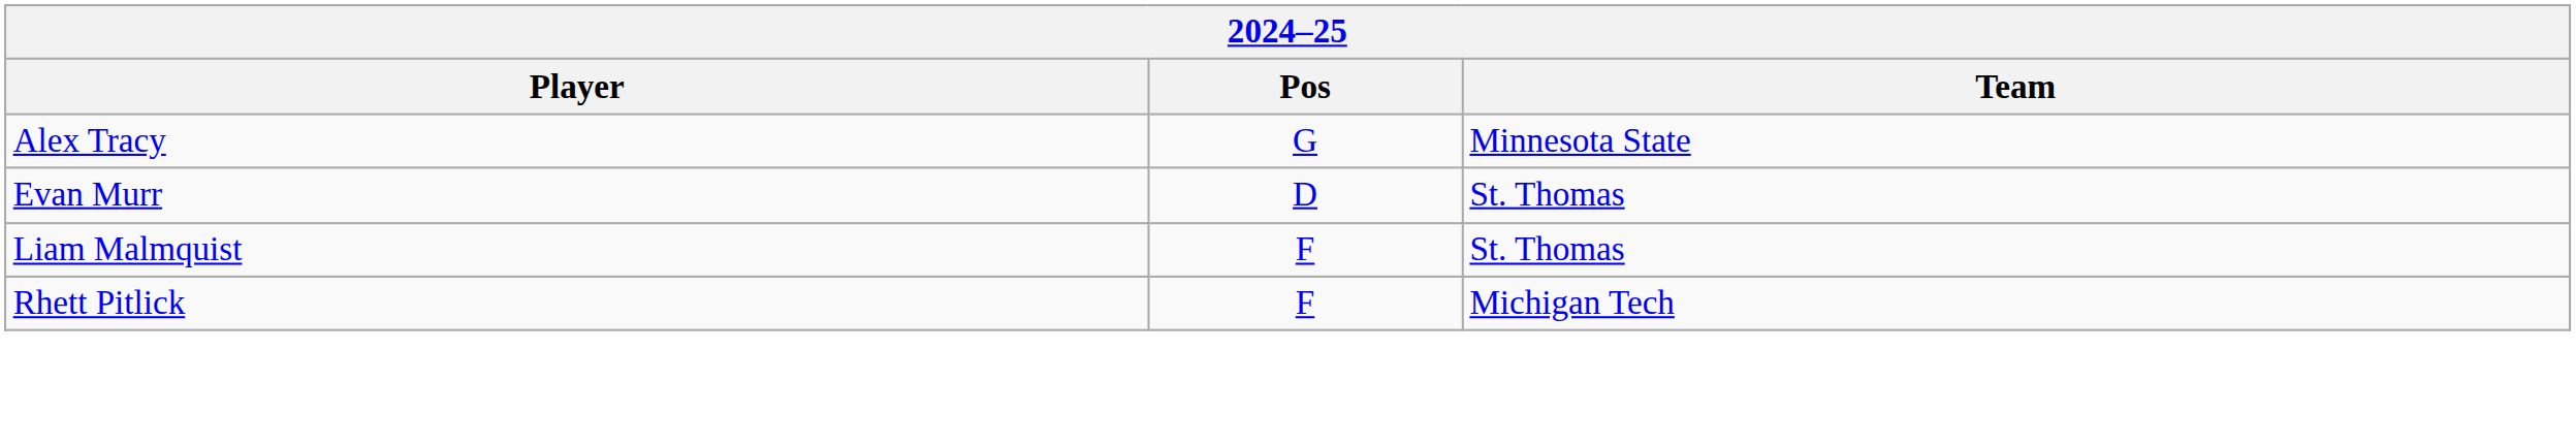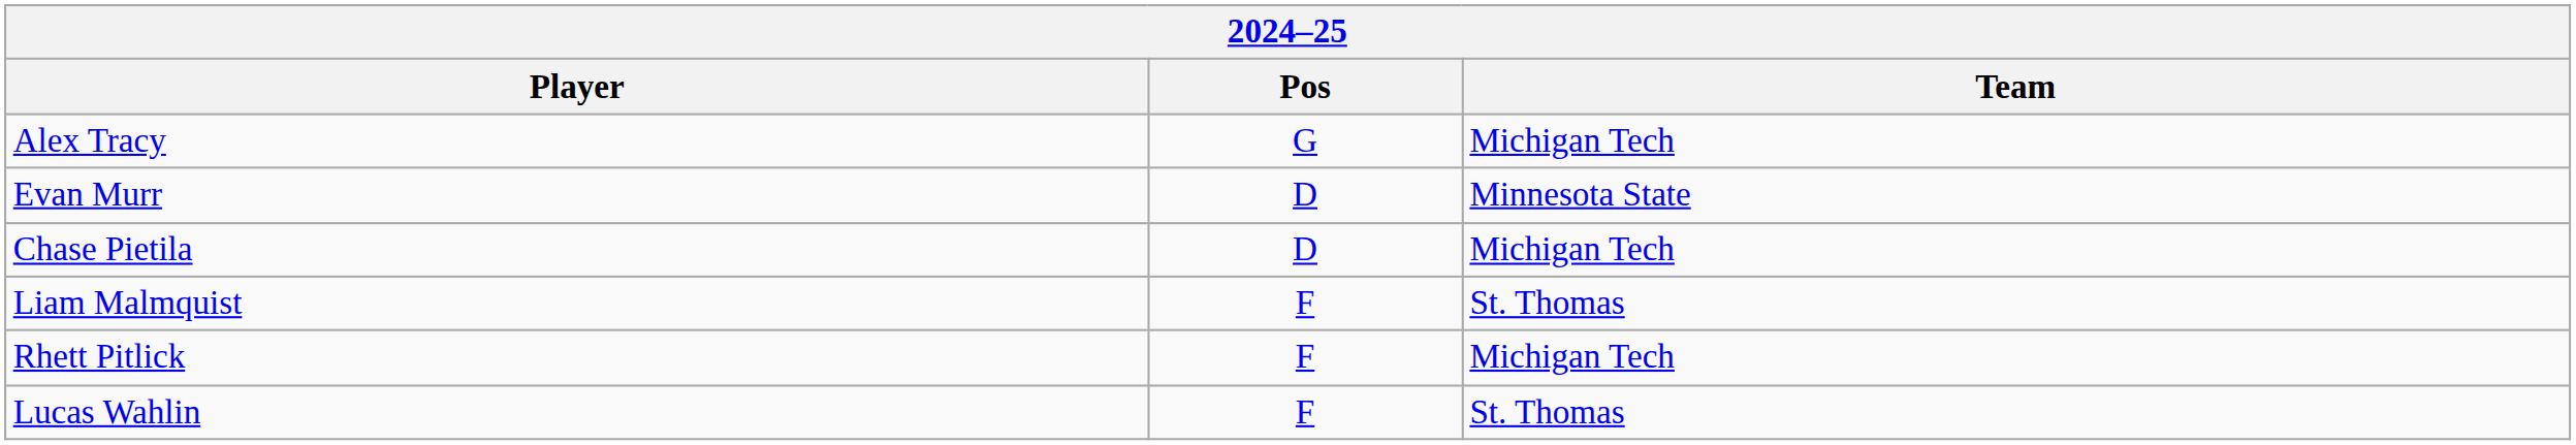Alex Tracy | Team: Minnesota State -> Michigan Tech
Evan Murr | Team: St. Thomas -> Minnesota State
+ row: Chase Pietila | D | Michigan Tech
+ row: Lucas Wahlin | F | St. Thomas
